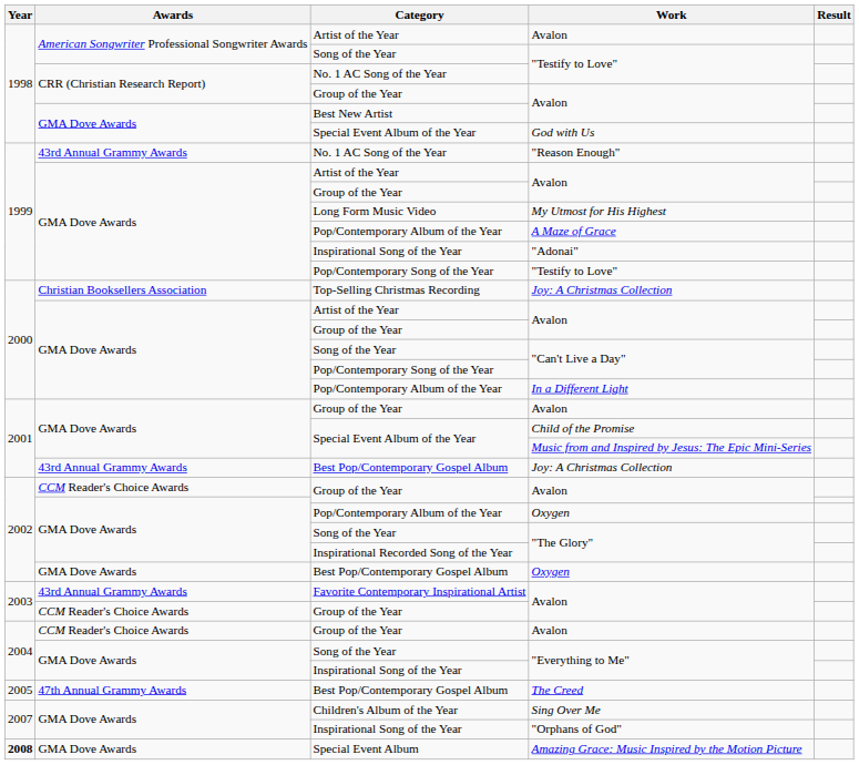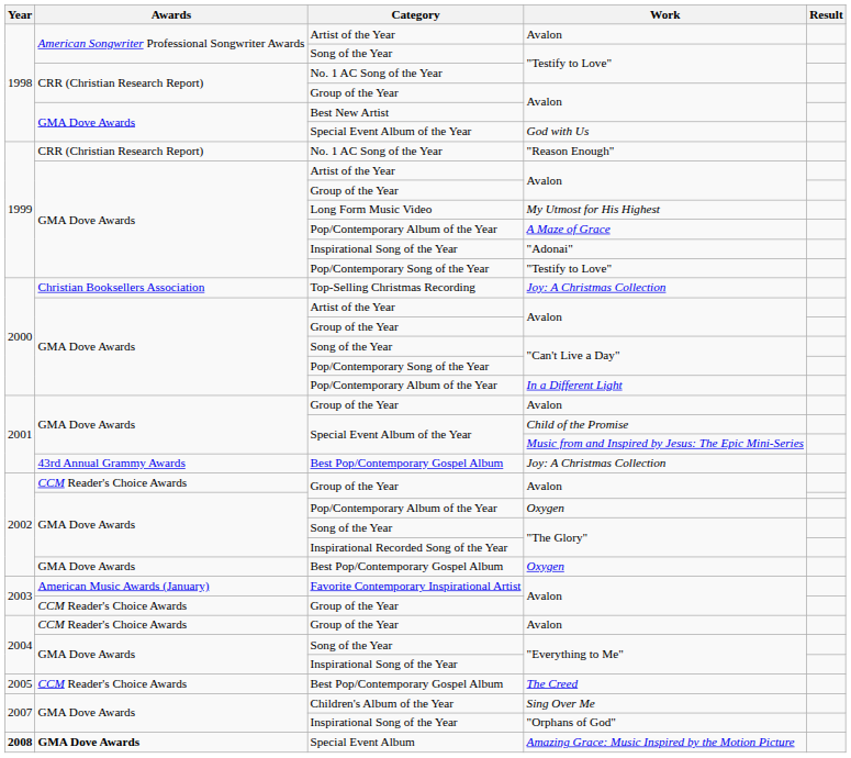"Reason Enough" | Awards: 43rd Annual Grammy Awards -> CRR (Christian Research Report)
Favorite Contemporary Inspirational Artist / Avalon | Awards: 43rd Annual Grammy Awards -> American Music Awards (January)
The Creed | Awards: 47th Annual Grammy Awards -> CCM Reader's Choice Awards
Amazing Grace: Music Inspired by the Motion Picture | Awards: normal -> bold
